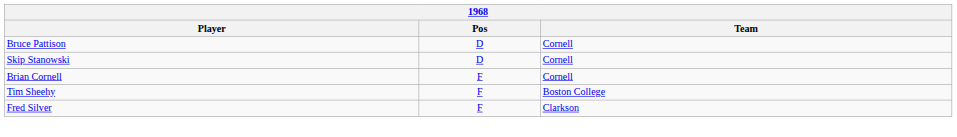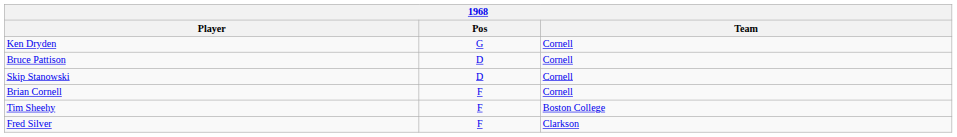+ row: Ken Dryden | G | Cornell
